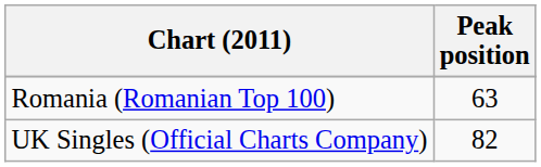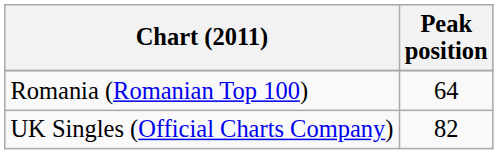Romania (Romanian Top 100) | Peak position: 63 -> 64
